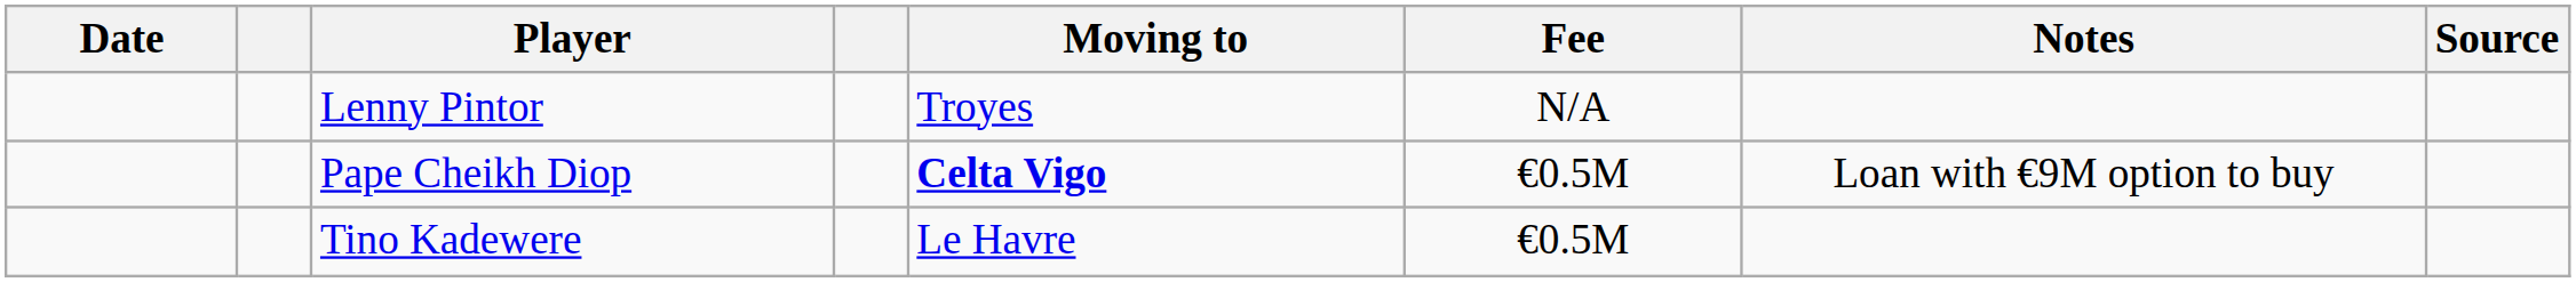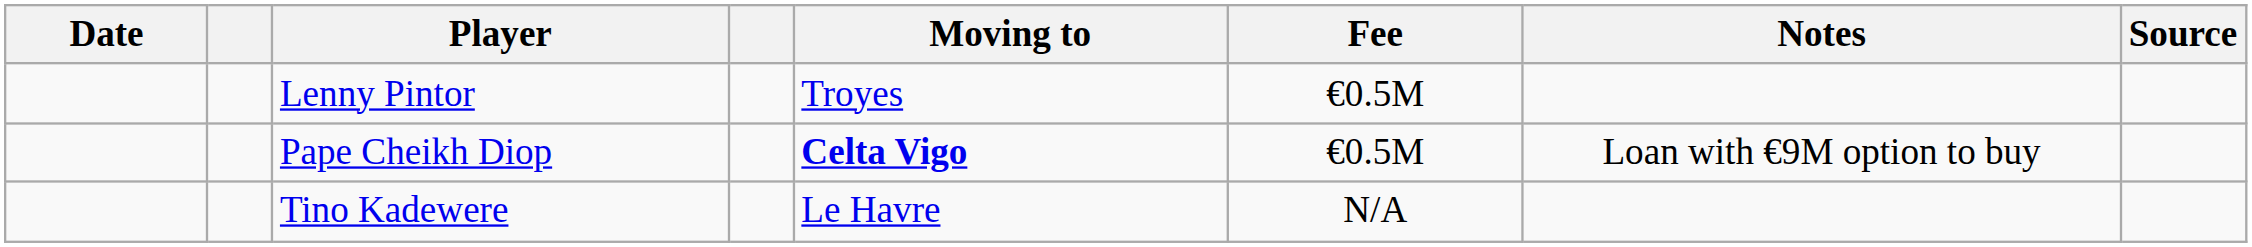Lenny Pintor | Fee: N/A -> €0.5M
Tino Kadewere | Fee: €0.5M -> N/A
